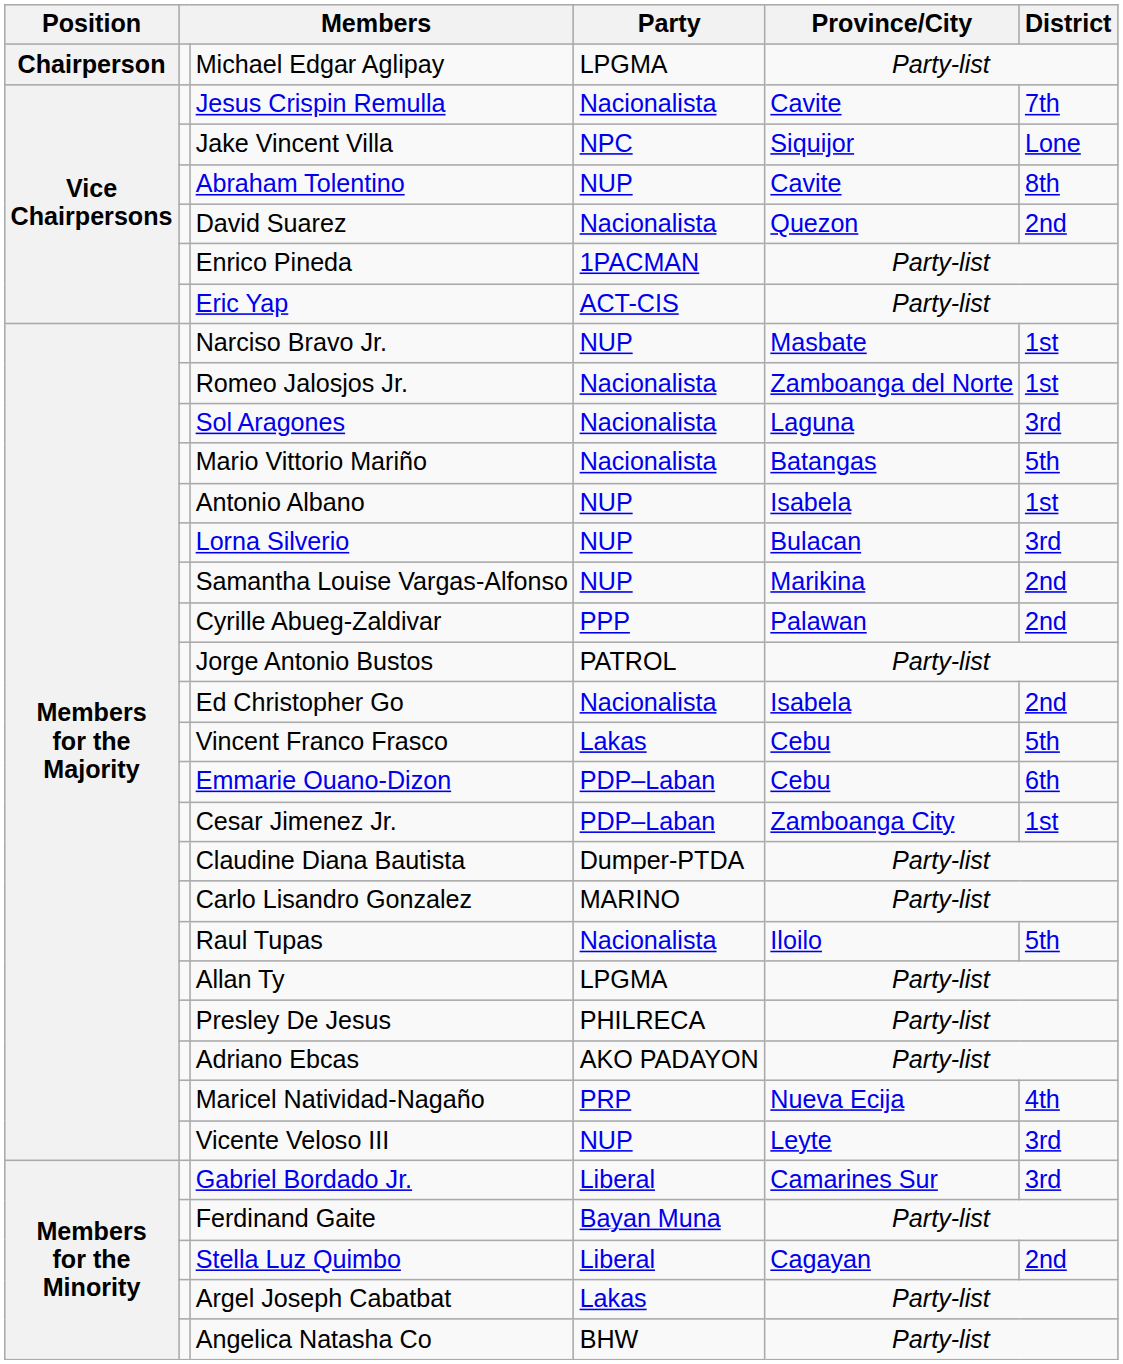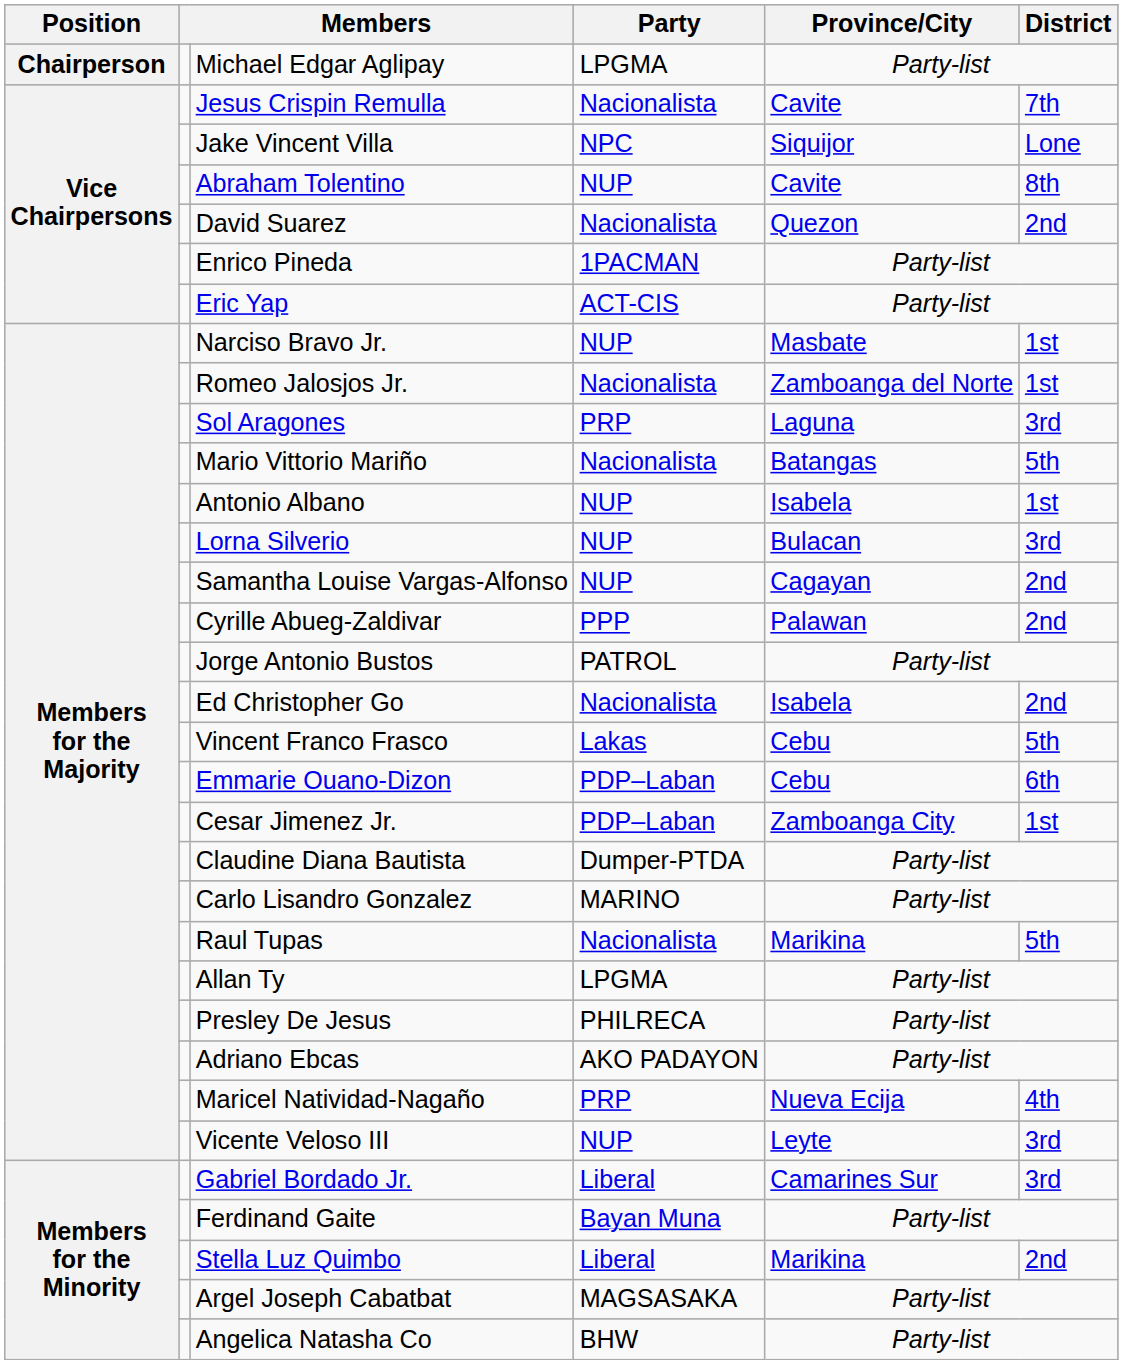Sol Aragones | Party: Nacionalista -> PRP
Samantha Louise Vargas-Alfonso | Province/City: Marikina -> Cagayan
Raul Tupas | Province/City: Iloilo -> Marikina
Stella Luz Quimbo | Province/City: Cagayan -> Marikina
Argel Joseph Cabatbat | Party: Lakas -> MAGSASAKA
